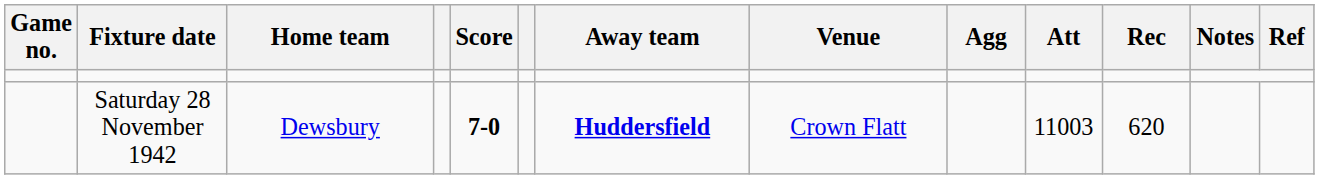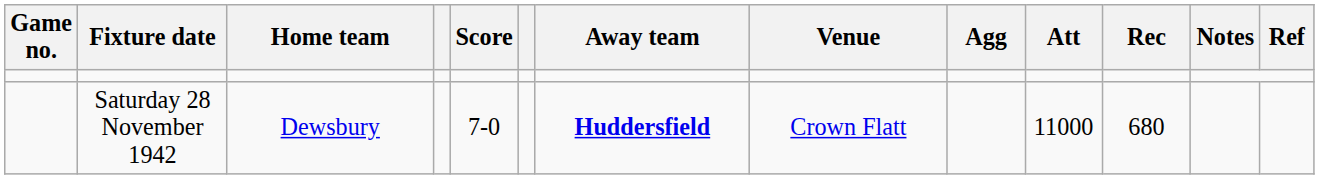Saturday 28 November 1942 | Score: bold -> normal
Saturday 28 November 1942 | Att: 11003 -> 11000
Saturday 28 November 1942 | Rec: 620 -> 680
